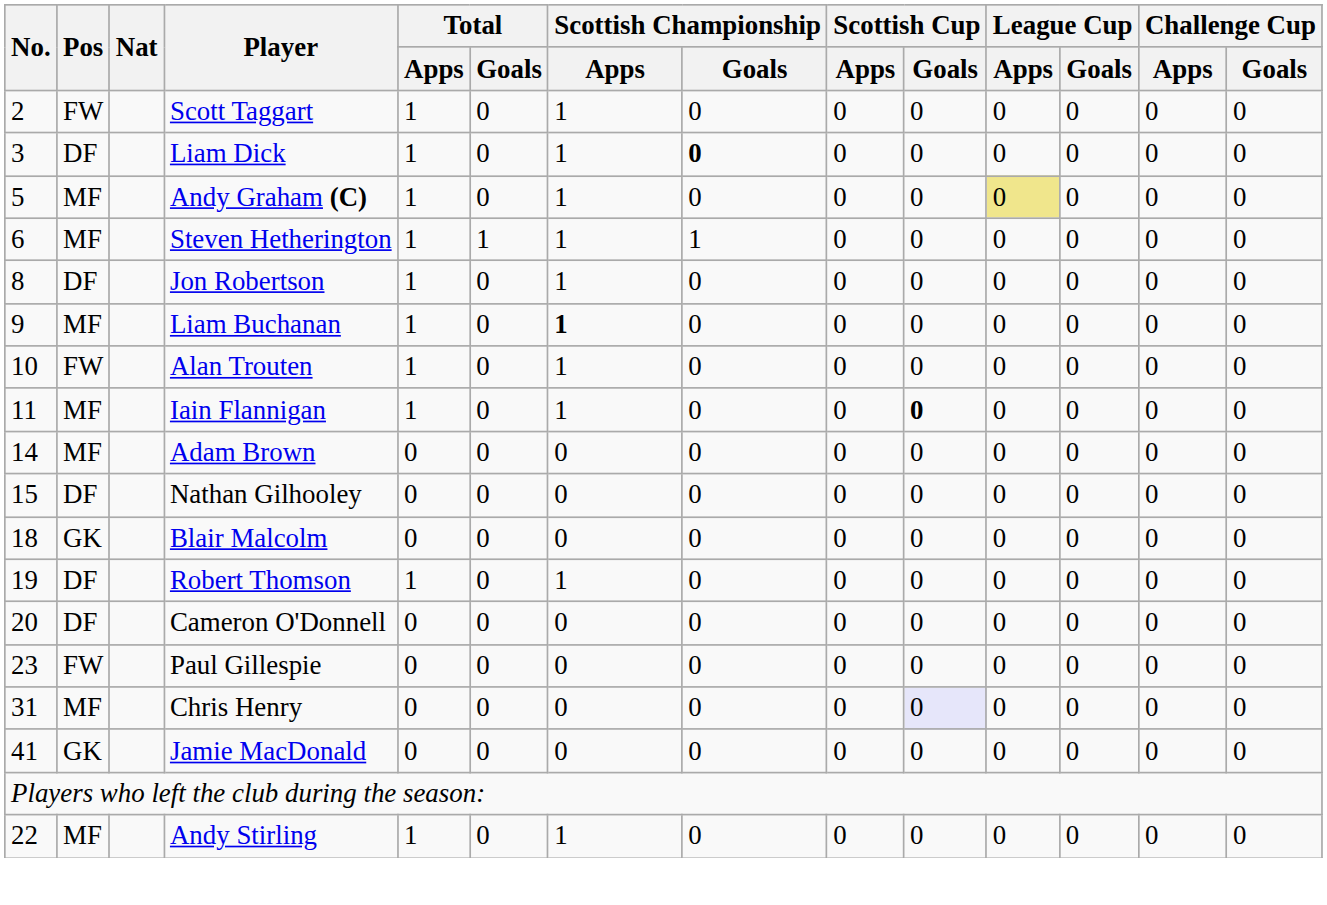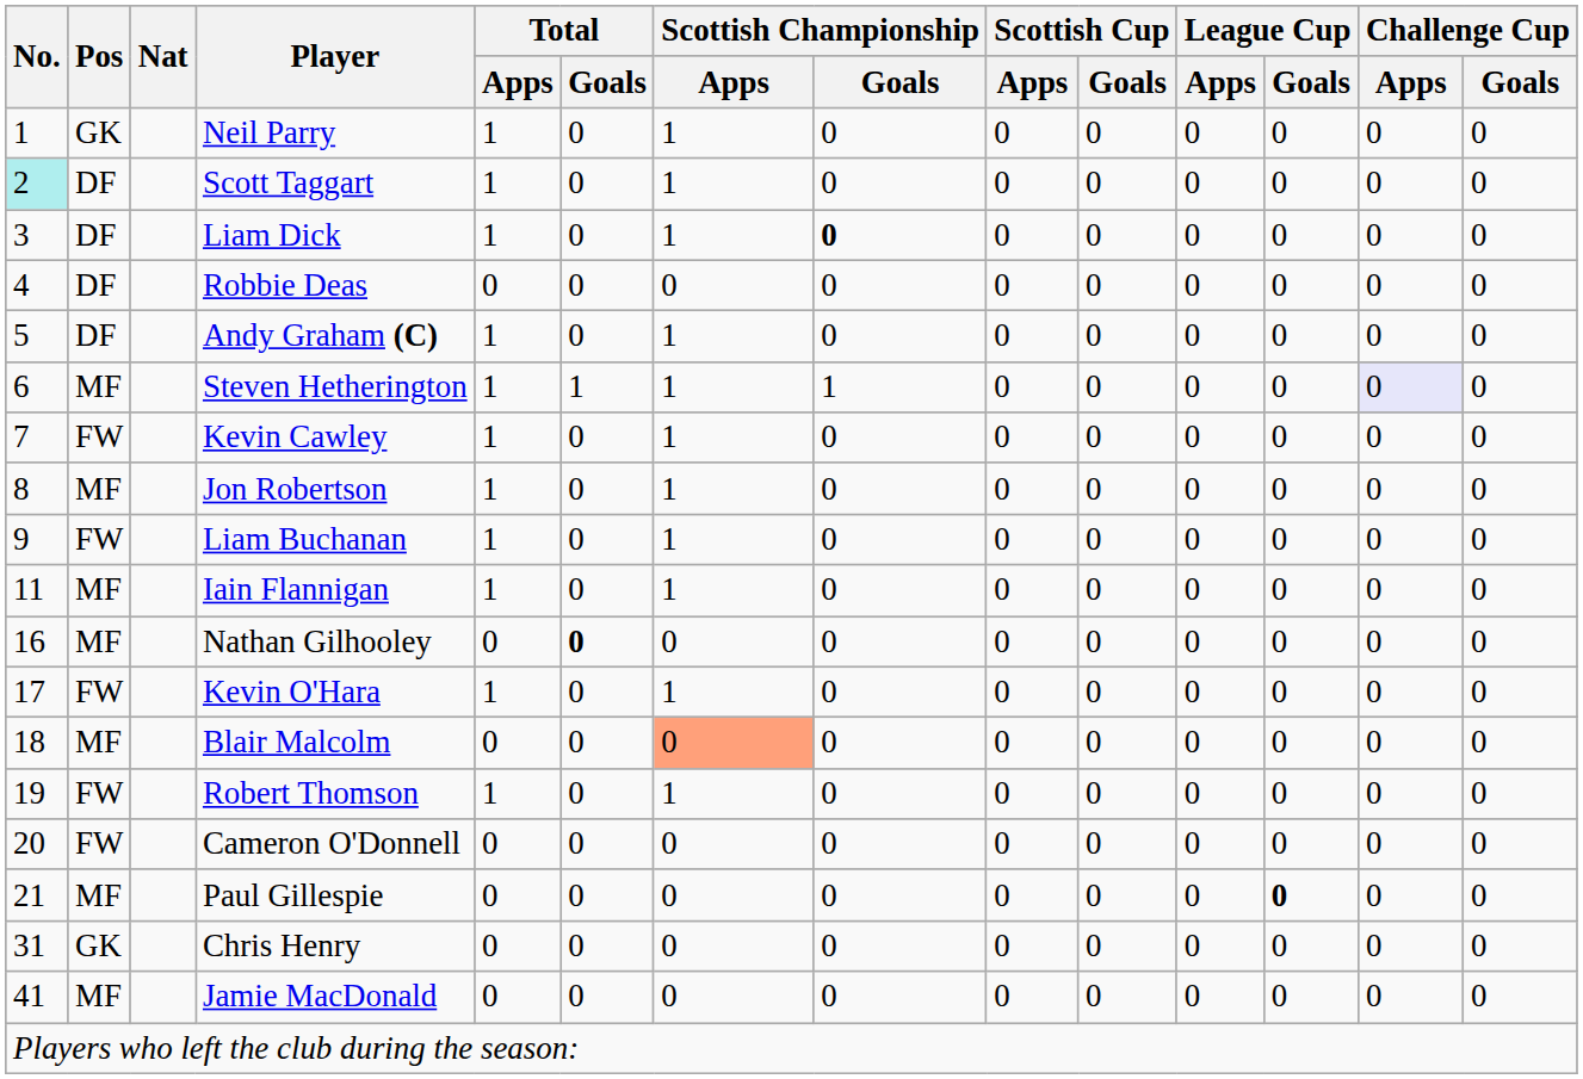+ row: 1 | GK | Neil Parry | 1 | 0 | 1 | 0 | 0 | 0 | 0 | 0 | 0 | 0
Scott Taggart | No.: no background -> paleturquoise background
Scott Taggart | Pos: FW -> DF
+ row: 4 | DF | Robbie Deas | 0 | 0 | 0 | 0 | 0 | 0 | 0 | 0 | 0 | 0
Andy Graham (C) | Pos: MF -> DF
Andy Graham (C) | League Cup / Apps: khaki background -> no background
Steven Hetherington | Challenge Cup / Apps: no background -> lavender background
+ row: 7 | FW | Kevin Cawley | 1 | 0 | 1 | 0 | 0 | 0 | 0 | 0 | 0 | 0
Jon Robertson | Pos: DF -> MF
Liam Buchanan | Pos: MF -> FW
Liam Buchanan | Scottish Championship / Apps: bold -> normal
- row: 10 | FW | Alan Trouten | 1 | 0 | 1 | 0 | 0 | 0 | 0 | 0 | 0 | 0
Iain Flannigan | Scottish Cup / Goals: bold -> normal
- row: 14 | MF | Adam Brown | 0 | 0 | 0 | 0 | 0 | 0 | 0 | 0 | 0 | 0
Nathan Gilhooley | No.: 15 -> 16
Nathan Gilhooley | Pos: DF -> MF
Nathan Gilhooley | Total / Goals: normal -> bold
+ row: 17 | FW | Kevin O'Hara | 1 | 0 | 1 | 0 | 0 | 0 | 0 | 0 | 0 | 0
Blair Malcolm | Pos: GK -> MF
Blair Malcolm | Scottish Championship / Apps: no background -> lightsalmon background
Robert Thomson | Pos: DF -> FW
Cameron O'Donnell | Pos: DF -> FW
Paul Gillespie | No.: 23 -> 21
Paul Gillespie | Pos: FW -> MF
Paul Gillespie | League Cup / Goals: normal -> bold
Chris Henry | Pos: MF -> GK
Chris Henry | Scottish Cup / Goals: lavender background -> no background
Jamie MacDonald | Pos: GK -> MF
- row: 22 | MF | Andy Stirling | 1 | 0 | 1 | 0 | 0 | 0 | 0 | 0 | 0 | 0
